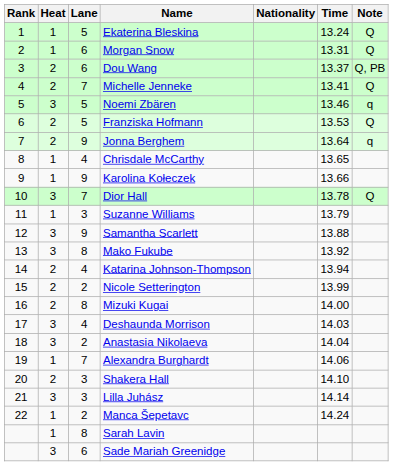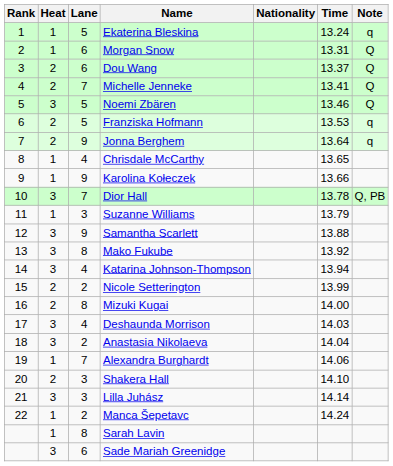Ekaterina Bleskina | Note: Q -> q
Dou Wang | Note: Q, PB -> Q
Noemi Zbären | Note: q -> Q
Franziska Hofmann | Note: Q -> q
Dior Hall | Note: Q -> Q, PB
Katarina Johnson-Thompson | Heat: 2 -> 3
